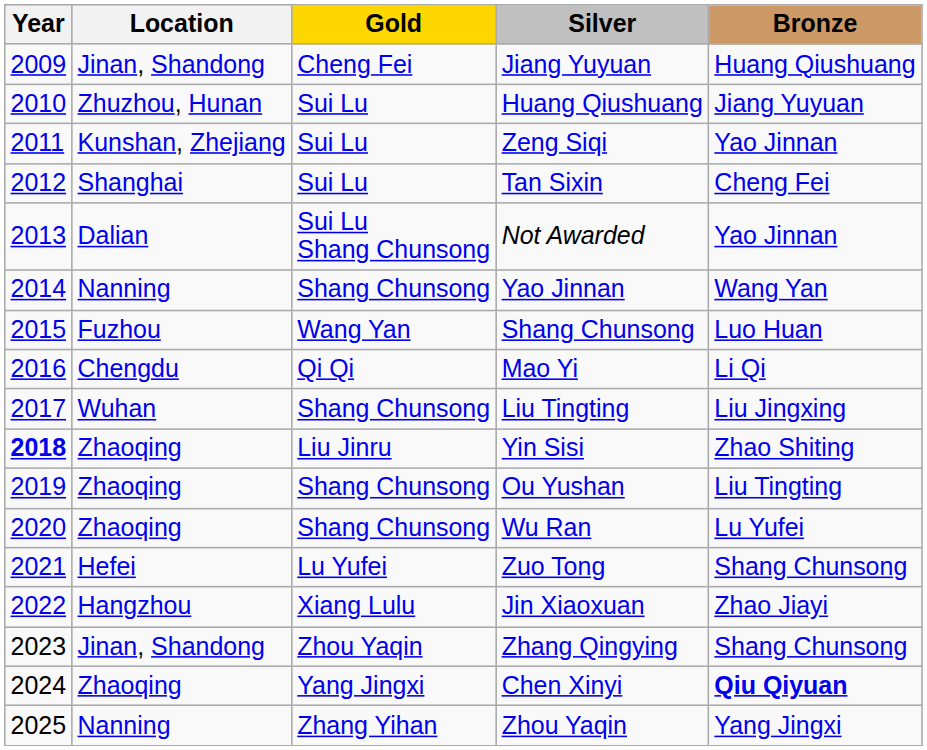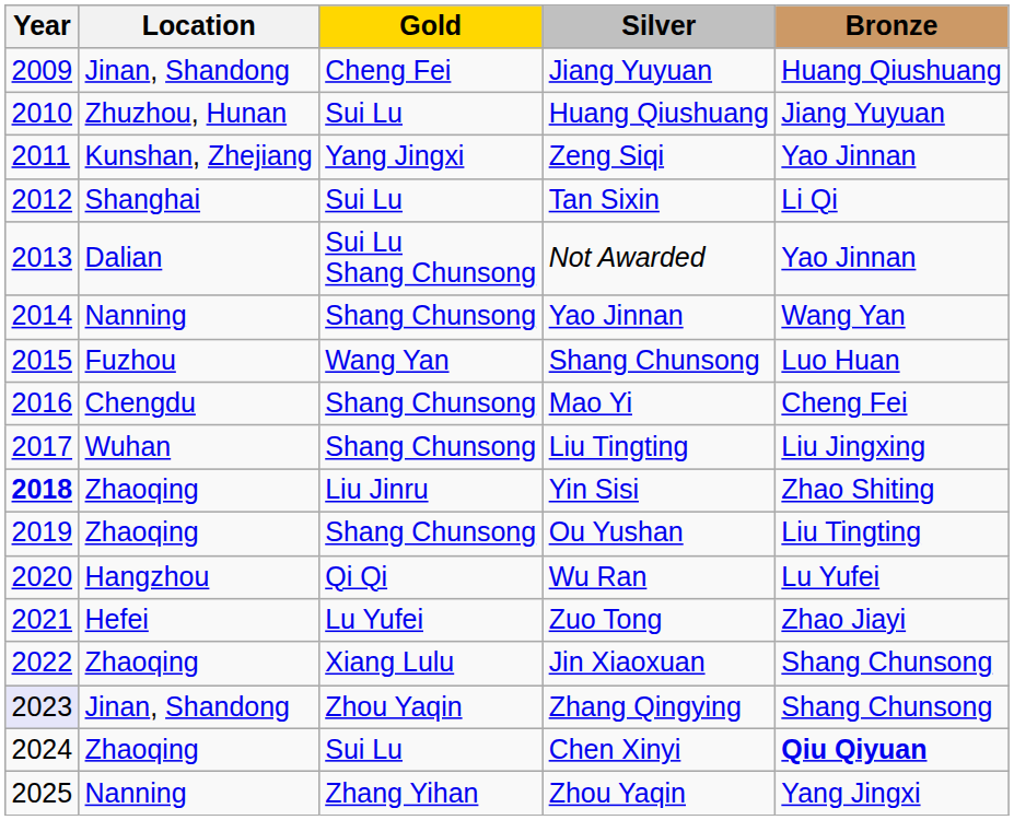Zeng Siqi | Gold: Sui Lu -> Yang Jingxi
Tan Sixin | Bronze: Cheng Fei -> Li Qi
Mao Yi | Gold: Qi Qi -> Shang Chunsong
Mao Yi | Bronze: Li Qi -> Cheng Fei
Wu Ran | Location: Zhaoqing -> Hangzhou
Wu Ran | Gold: Shang Chunsong -> Qi Qi
Zuo Tong | Bronze: Shang Chunsong -> Zhao Jiayi
Jin Xiaoxuan | Location: Hangzhou -> Zhaoqing
Jin Xiaoxuan | Bronze: Zhao Jiayi -> Shang Chunsong
Zhang Qingying | Year: no background -> lavender background
Chen Xinyi | Gold: Yang Jingxi -> Sui Lu
